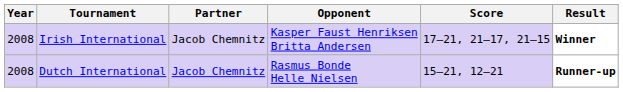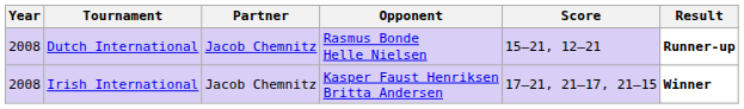rows swapped: Dutch International <-> Irish International
